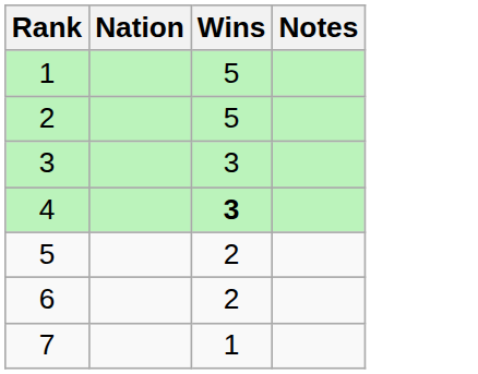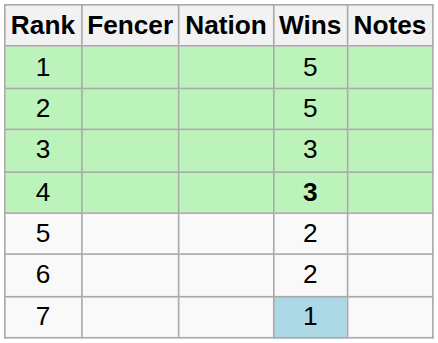+ column: Fencer
7 | Wins: no background -> lightblue background
